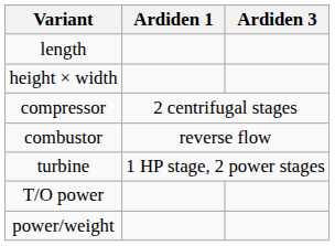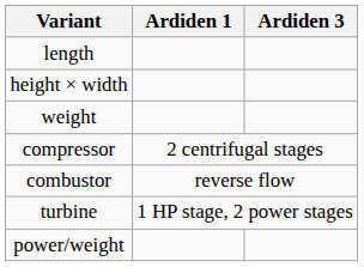+ row: weight
- row: T/O power
